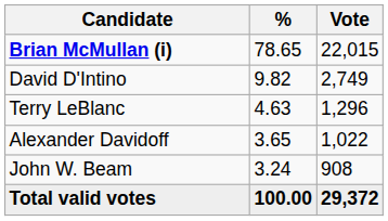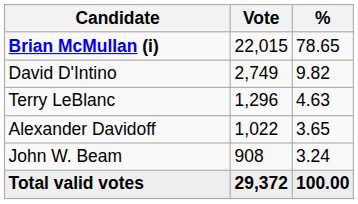columns swapped: Vote <-> %
